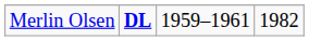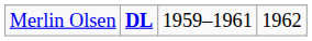Merlin Olsen | column 4: 1982 -> 1962
